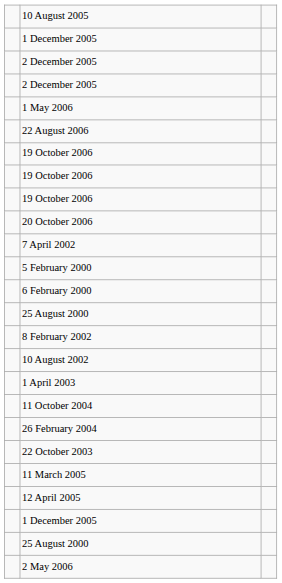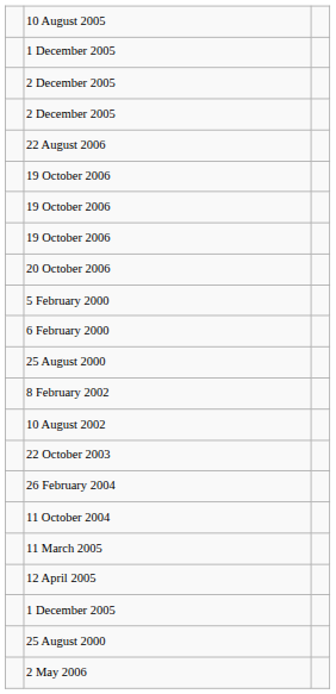- row: 1 May 2006
- row: 7 April 2002
- row: 1 April 2003
rows swapped: 22 October 2003 <-> 11 October 2004
